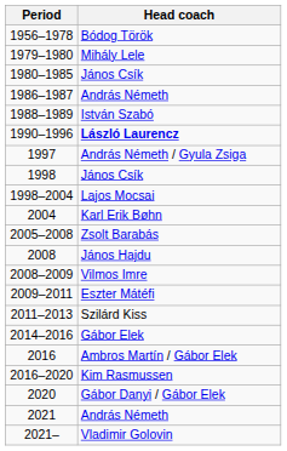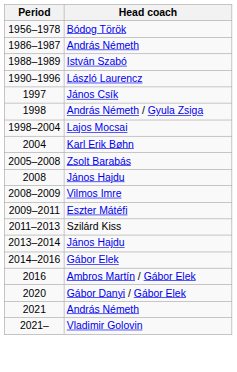- row: 1979–1980 | Mihály Lele
- row: 1980–1985 | János Csík
1990–1996 | Head coach: bold -> normal
1997 | Head coach: András Németh / Gyula Zsiga -> János Csík
1998 | Head coach: János Csík -> András Németh / Gyula Zsiga
+ row: 2013–2014 | János Hajdu
- row: 2016–2020 | Kim Rasmussen
